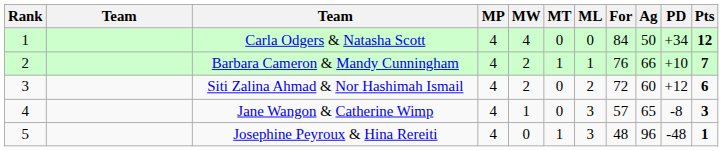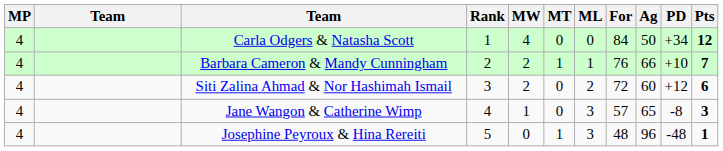columns swapped: Rank <-> MP
